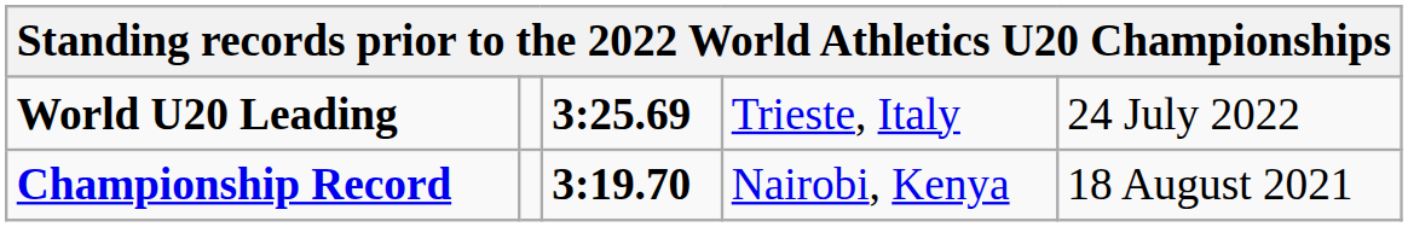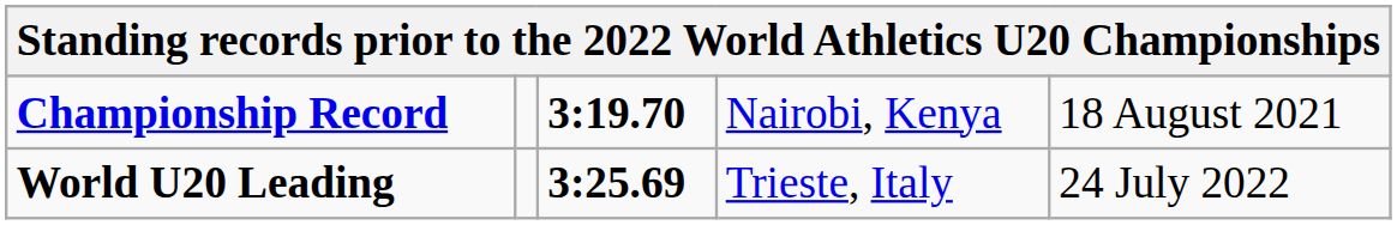rows swapped: Championship Record <-> World U20 Leading
